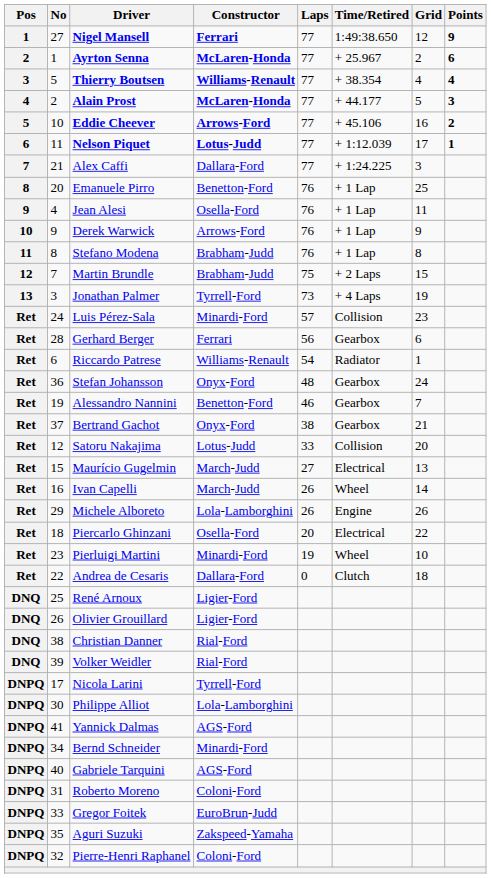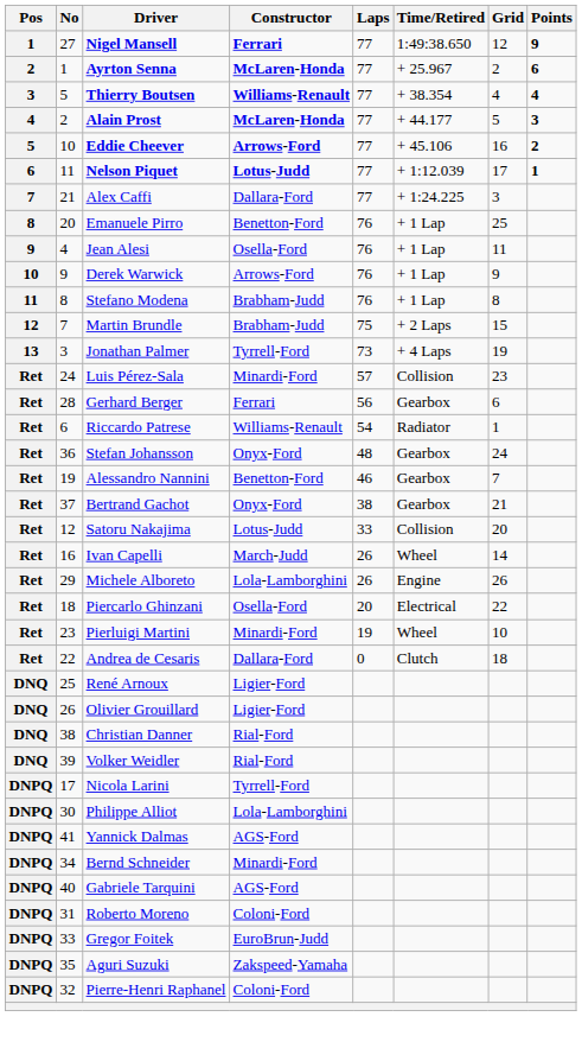- row: Ret | 15 | Maurício Gugelmin | March-Judd | 27 | Electrical | 13
